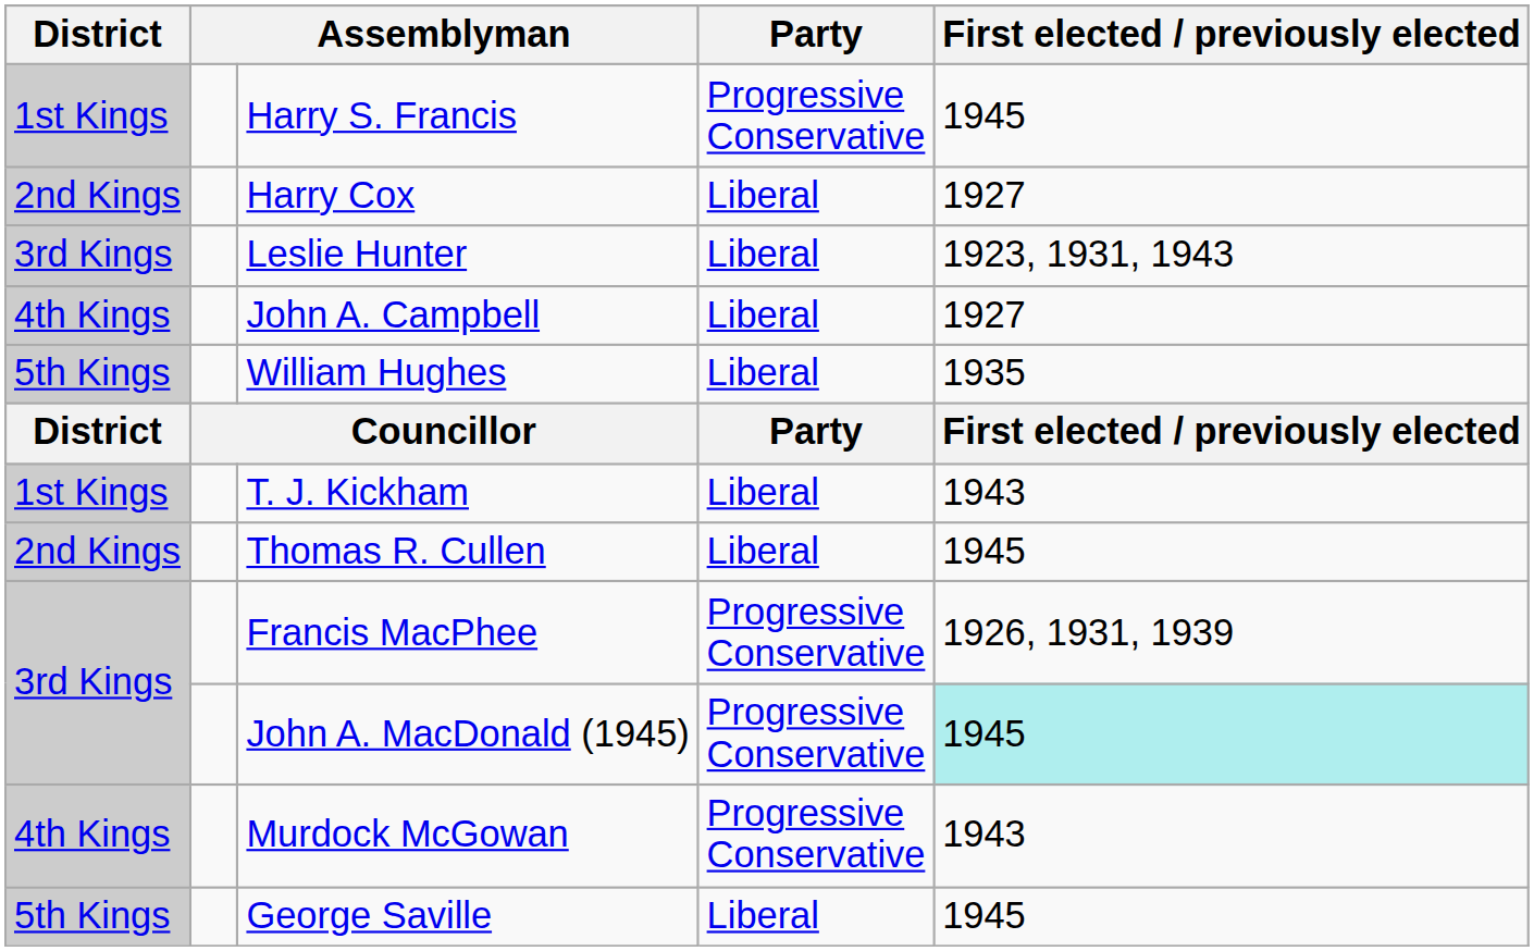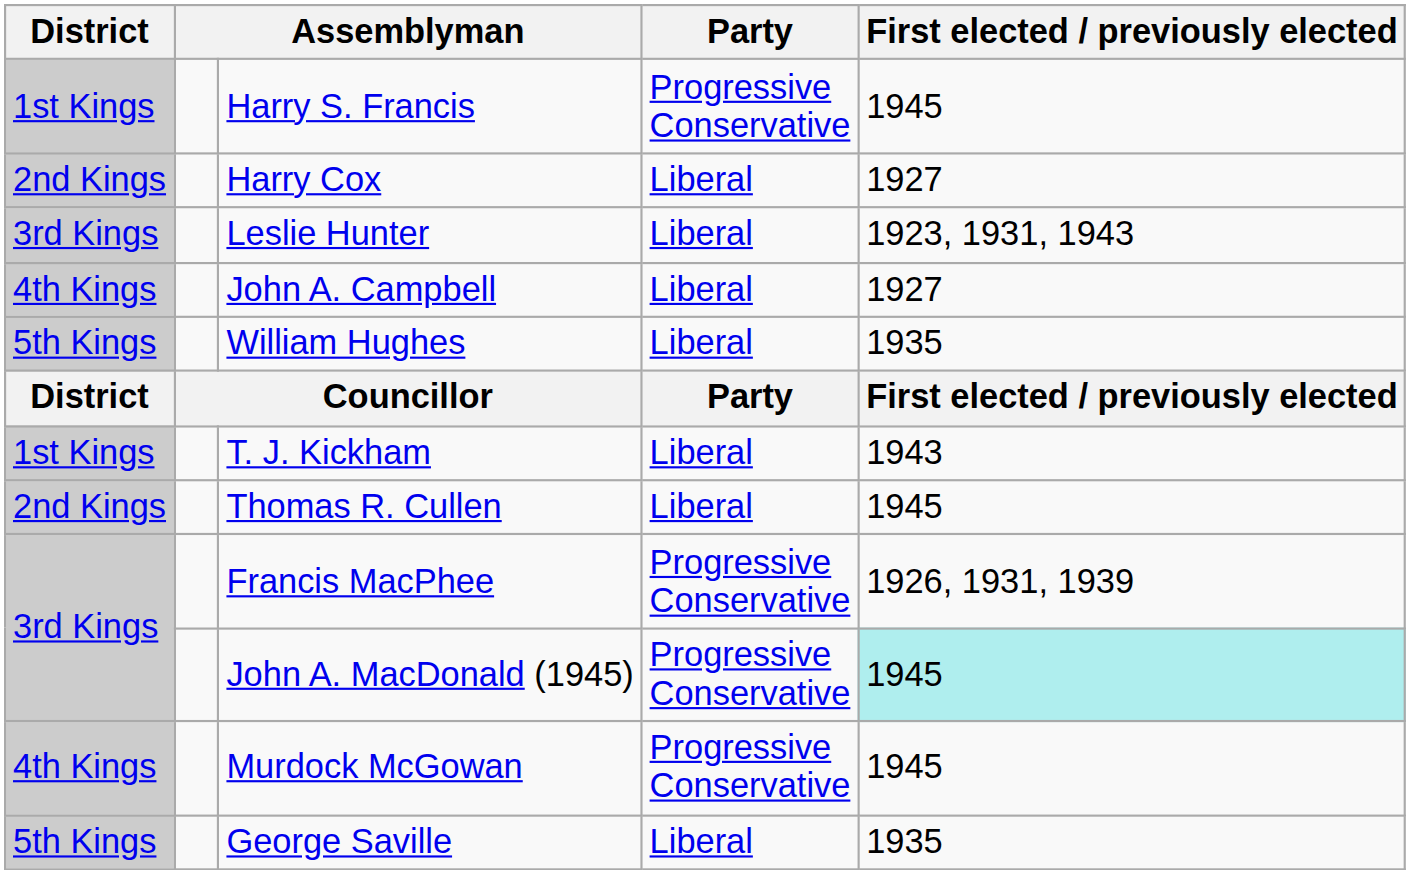Murdock McGowan | First elected / previously elected: 1943 -> 1945
George Saville | First elected / previously elected: 1945 -> 1935
